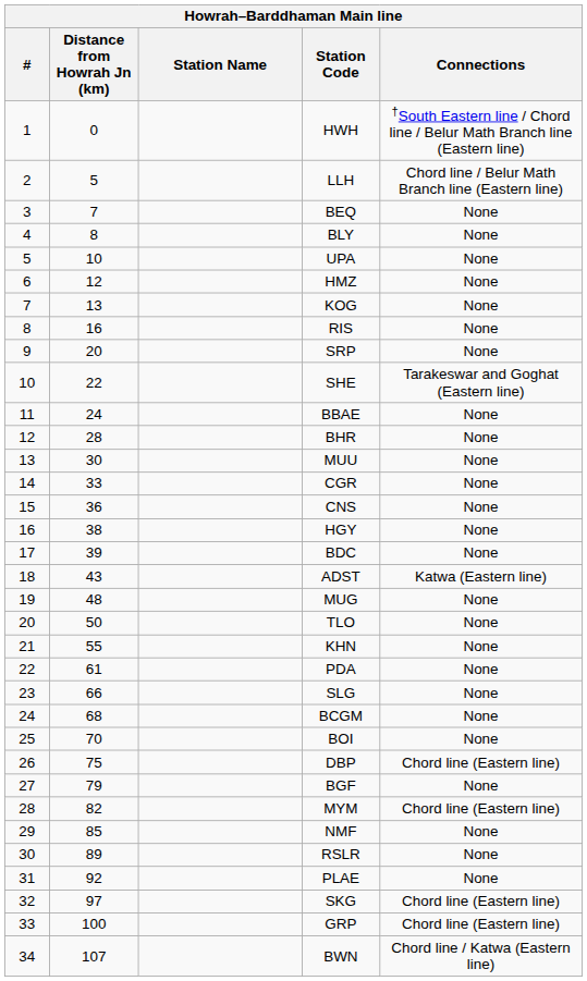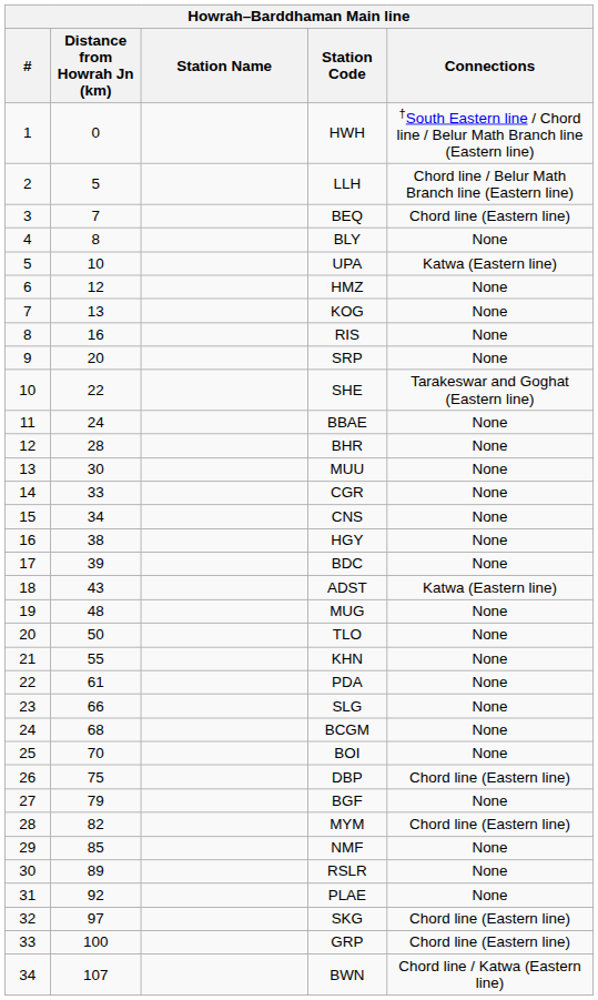BEQ | Connections: None -> Chord line (Eastern line)
UPA | Connections: None -> Katwa (Eastern line)
CNS | Distance from Howrah Jn (km): 36 -> 34
